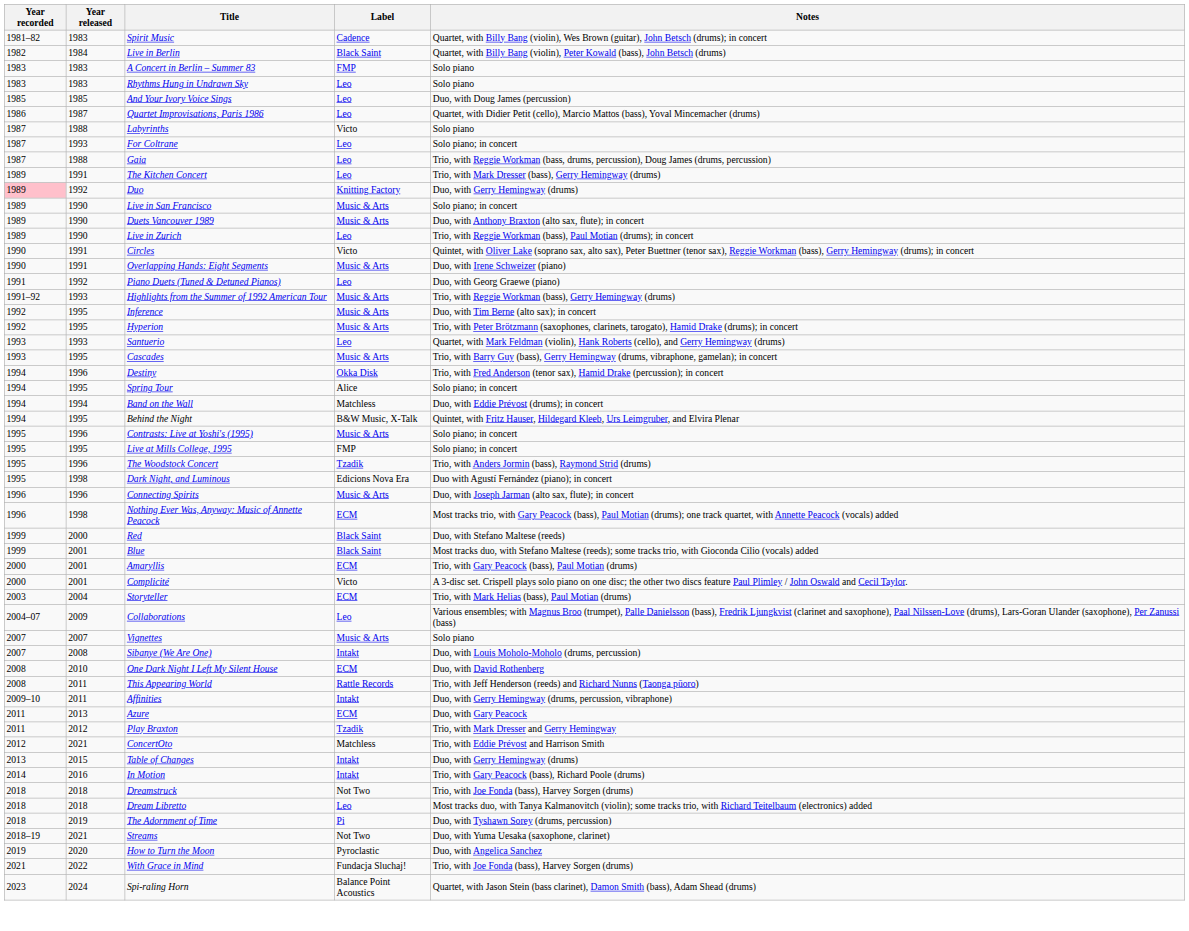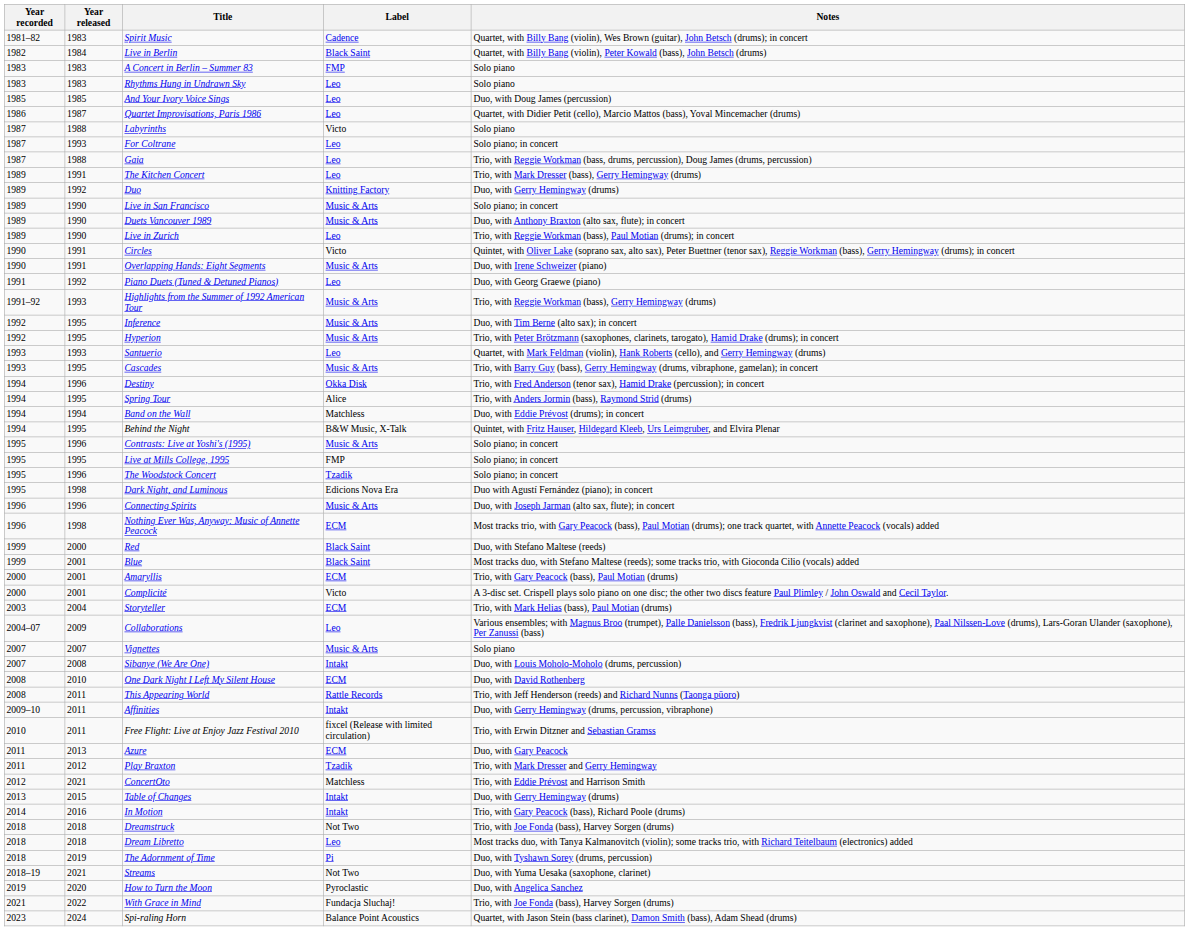Duo | Year recorded: pink background -> no background
Spring Tour | Notes: Solo piano; in concert -> Trio, with Anders Jormin (bass), Raymond Strid (drums)
The Woodstock Concert | Notes: Trio, with Anders Jormin (bass), Raymond Strid (drums) -> Solo piano; in concert
+ row: 2010 | 2011 | Free Flight: Live at Enjoy Jazz Festival 2010 | fixcel (Release with limited circulation) | Trio, with Erwin Ditzner and Sebastian Gramss
